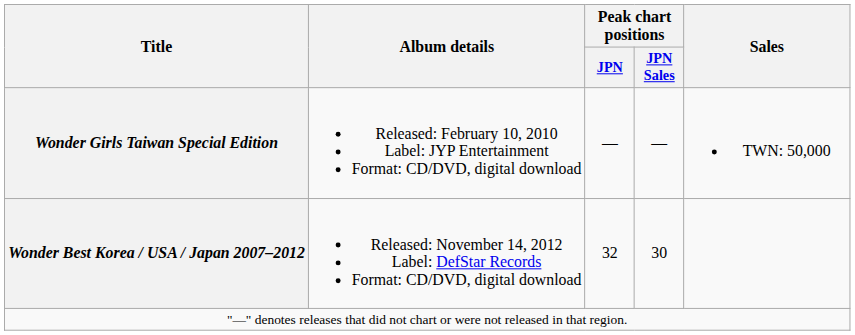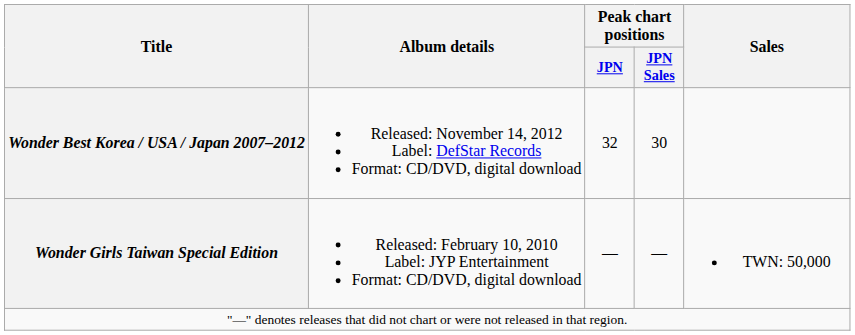rows swapped: Wonder Girls Taiwan Special Edition <-> Wonder Best Korea / USA / Japan 2007–2012
